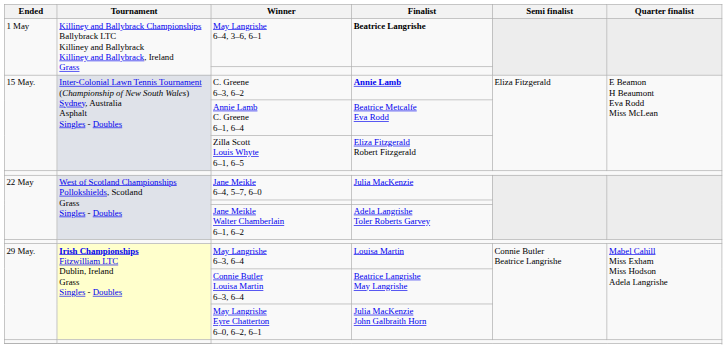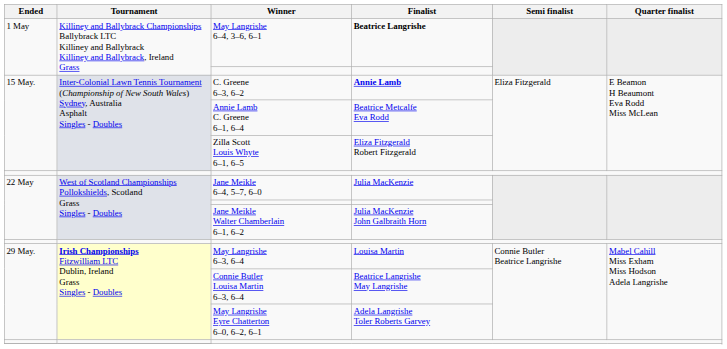Jane Meikle Walter Chamberlain 6–1, 6–2 | Finalist: Adela Langrishe Toler Roberts Garvey -> Julia MacKenzie John Galbraith Horn
May Langrishe Eyre Chatterton 6–0, 6–2, 6–1 | Finalist: Julia MacKenzie John Galbraith Horn -> Adela Langrishe Toler Roberts Garvey
